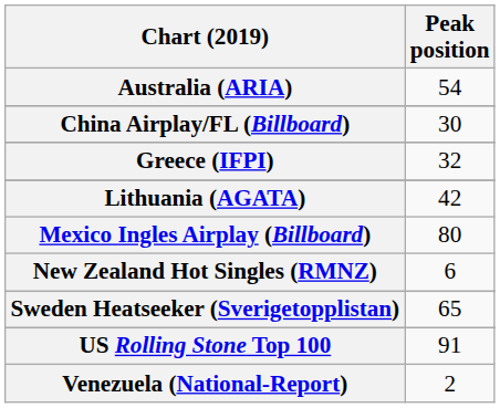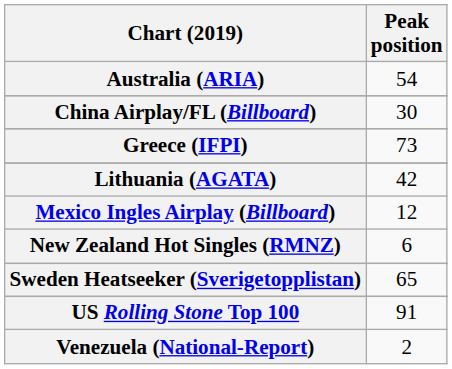Greece (IFPI) | Peak position: 32 -> 73
Mexico Ingles Airplay (Billboard) | Peak position: 80 -> 12
